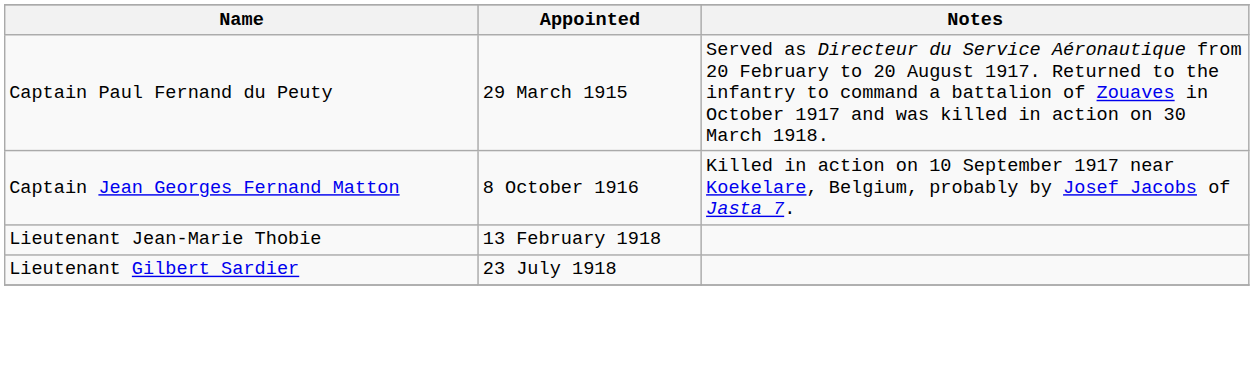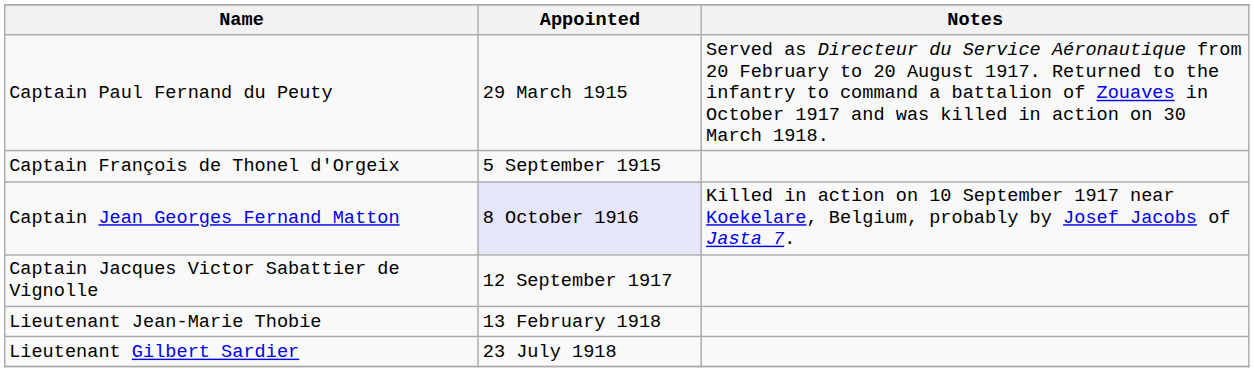+ row: Captain François de Thonel d'Orgeix | 5 September 1915
Captain Jean Georges Fernand Matton | Appointed: no background -> lavender background
+ row: Captain Jacques Victor Sabattier de Vignolle | 12 September 1917
